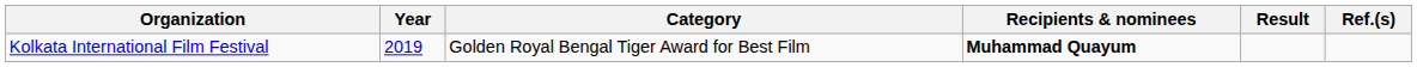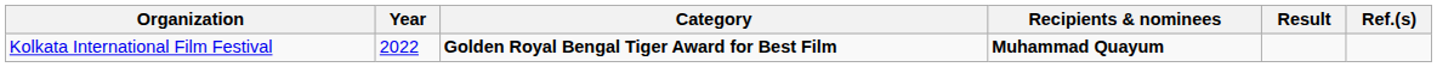Kolkata International Film Festival | Year: 2019 -> 2022
Kolkata International Film Festival | Category: normal -> bold
